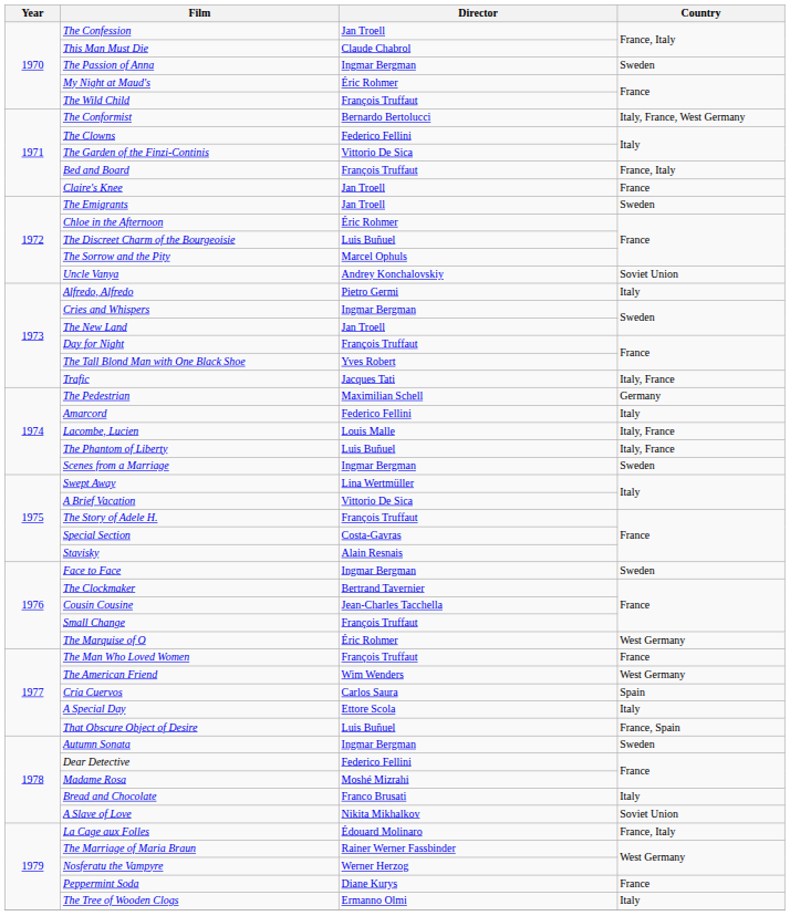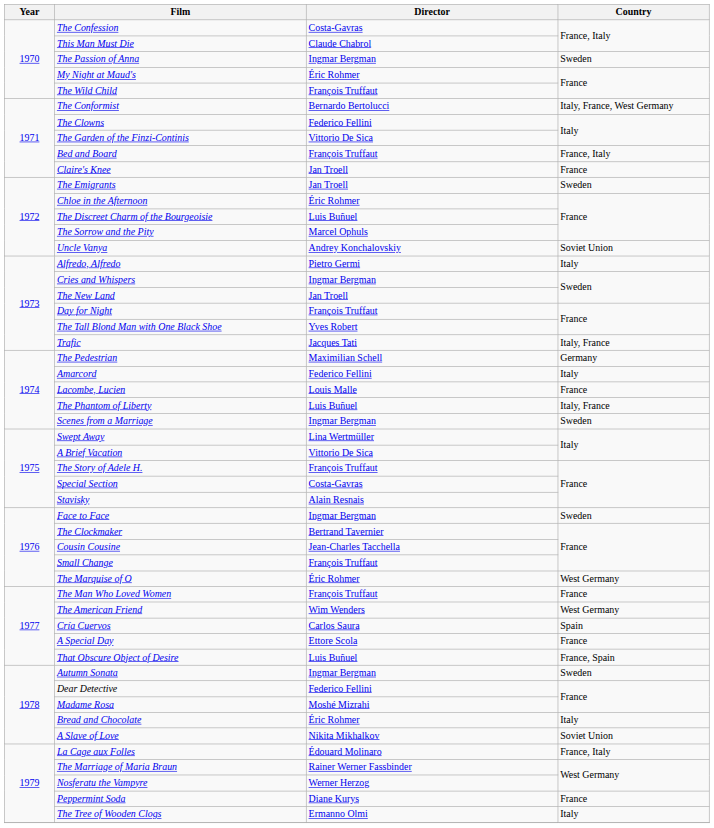The Confession | Director: Jan Troell -> Costa-Gavras
Lacombe, Lucien | Country: Italy, France -> France
A Special Day | Country: Italy -> France
Bread and Chocolate | Director: Franco Brusati -> Éric Rohmer
